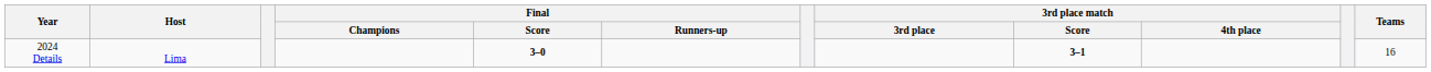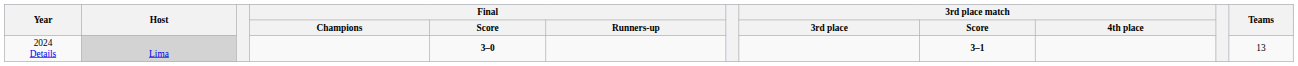2024 Details | Host: no background -> lightgrey background
2024 Details | Teams: 16 -> 13
